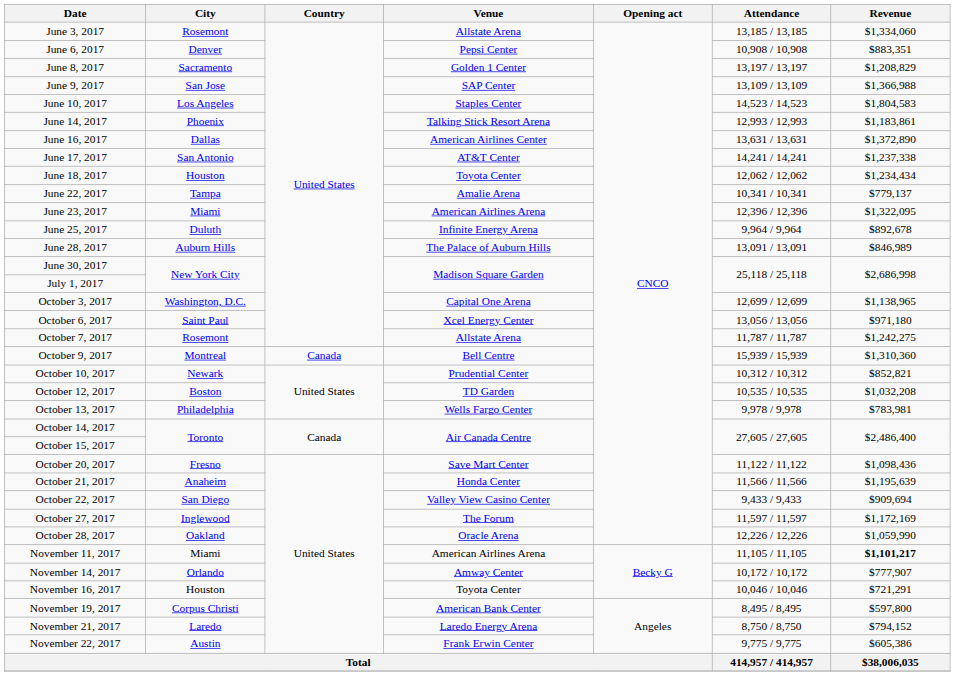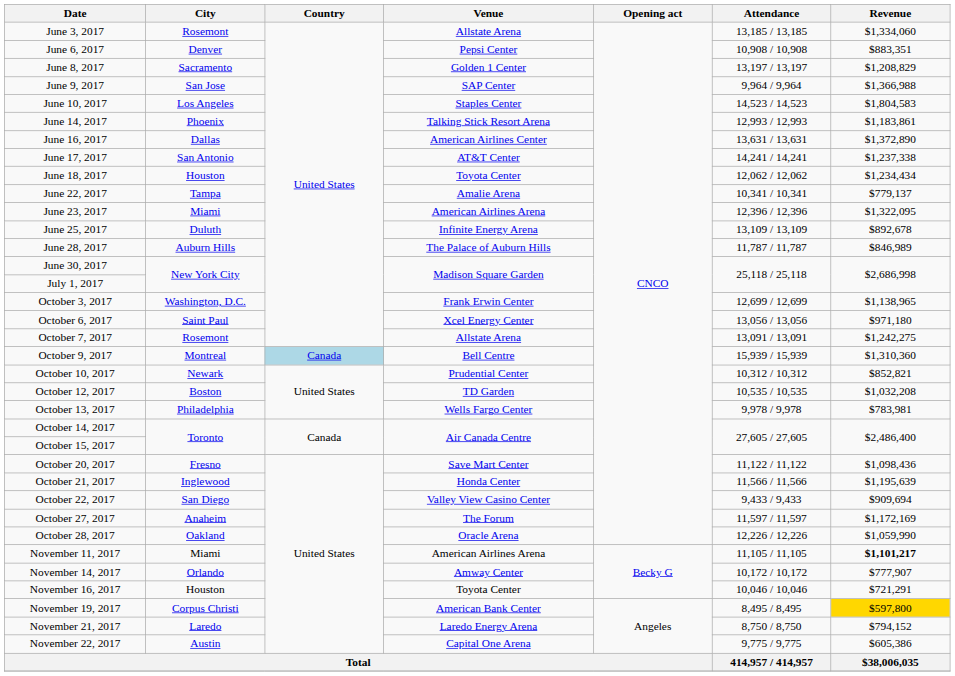June 9, 2017 | Attendance: 13,109 / 13,109 -> 9,964 / 9,964
June 25, 2017 | Attendance: 9,964 / 9,964 -> 13,109 / 13,109
June 28, 2017 | Attendance: 13,091 / 13,091 -> 11,787 / 11,787
October 3, 2017 | Venue: Capital One Arena -> Frank Erwin Center
October 7, 2017 | Attendance: 11,787 / 11,787 -> 13,091 / 13,091
October 9, 2017 | Country: no background -> lightblue background
October 21, 2017 | City: Anaheim -> Inglewood
October 27, 2017 | City: Inglewood -> Anaheim
November 19, 2017 | Revenue: no background -> gold background
November 22, 2017 | Venue: Frank Erwin Center -> Capital One Arena
